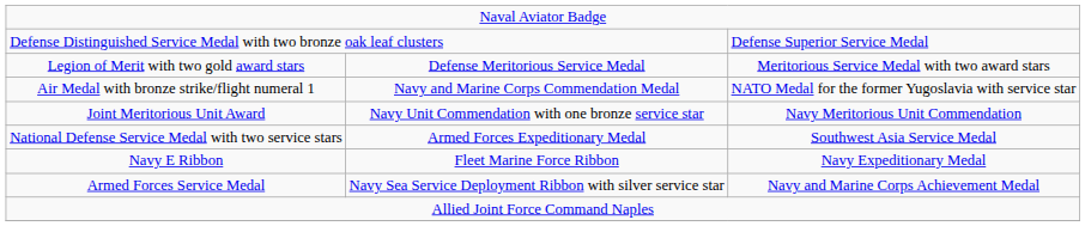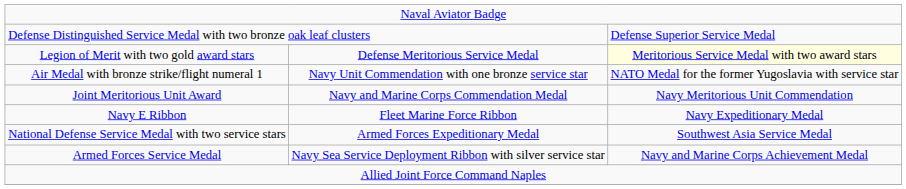Legion of Merit with two gold award stars | column 3: no background -> lightyellow background
Air Medal with bronze strike/flight numeral 1 | column 2: Navy and Marine Corps Commendation Medal -> Navy Unit Commendation with one bronze service star
Joint Meritorious Unit Award | column 2: Navy Unit Commendation with one bronze service star -> Navy and Marine Corps Commendation Medal
rows swapped: Navy E Ribbon <-> National Defense Service Medal with two service stars
